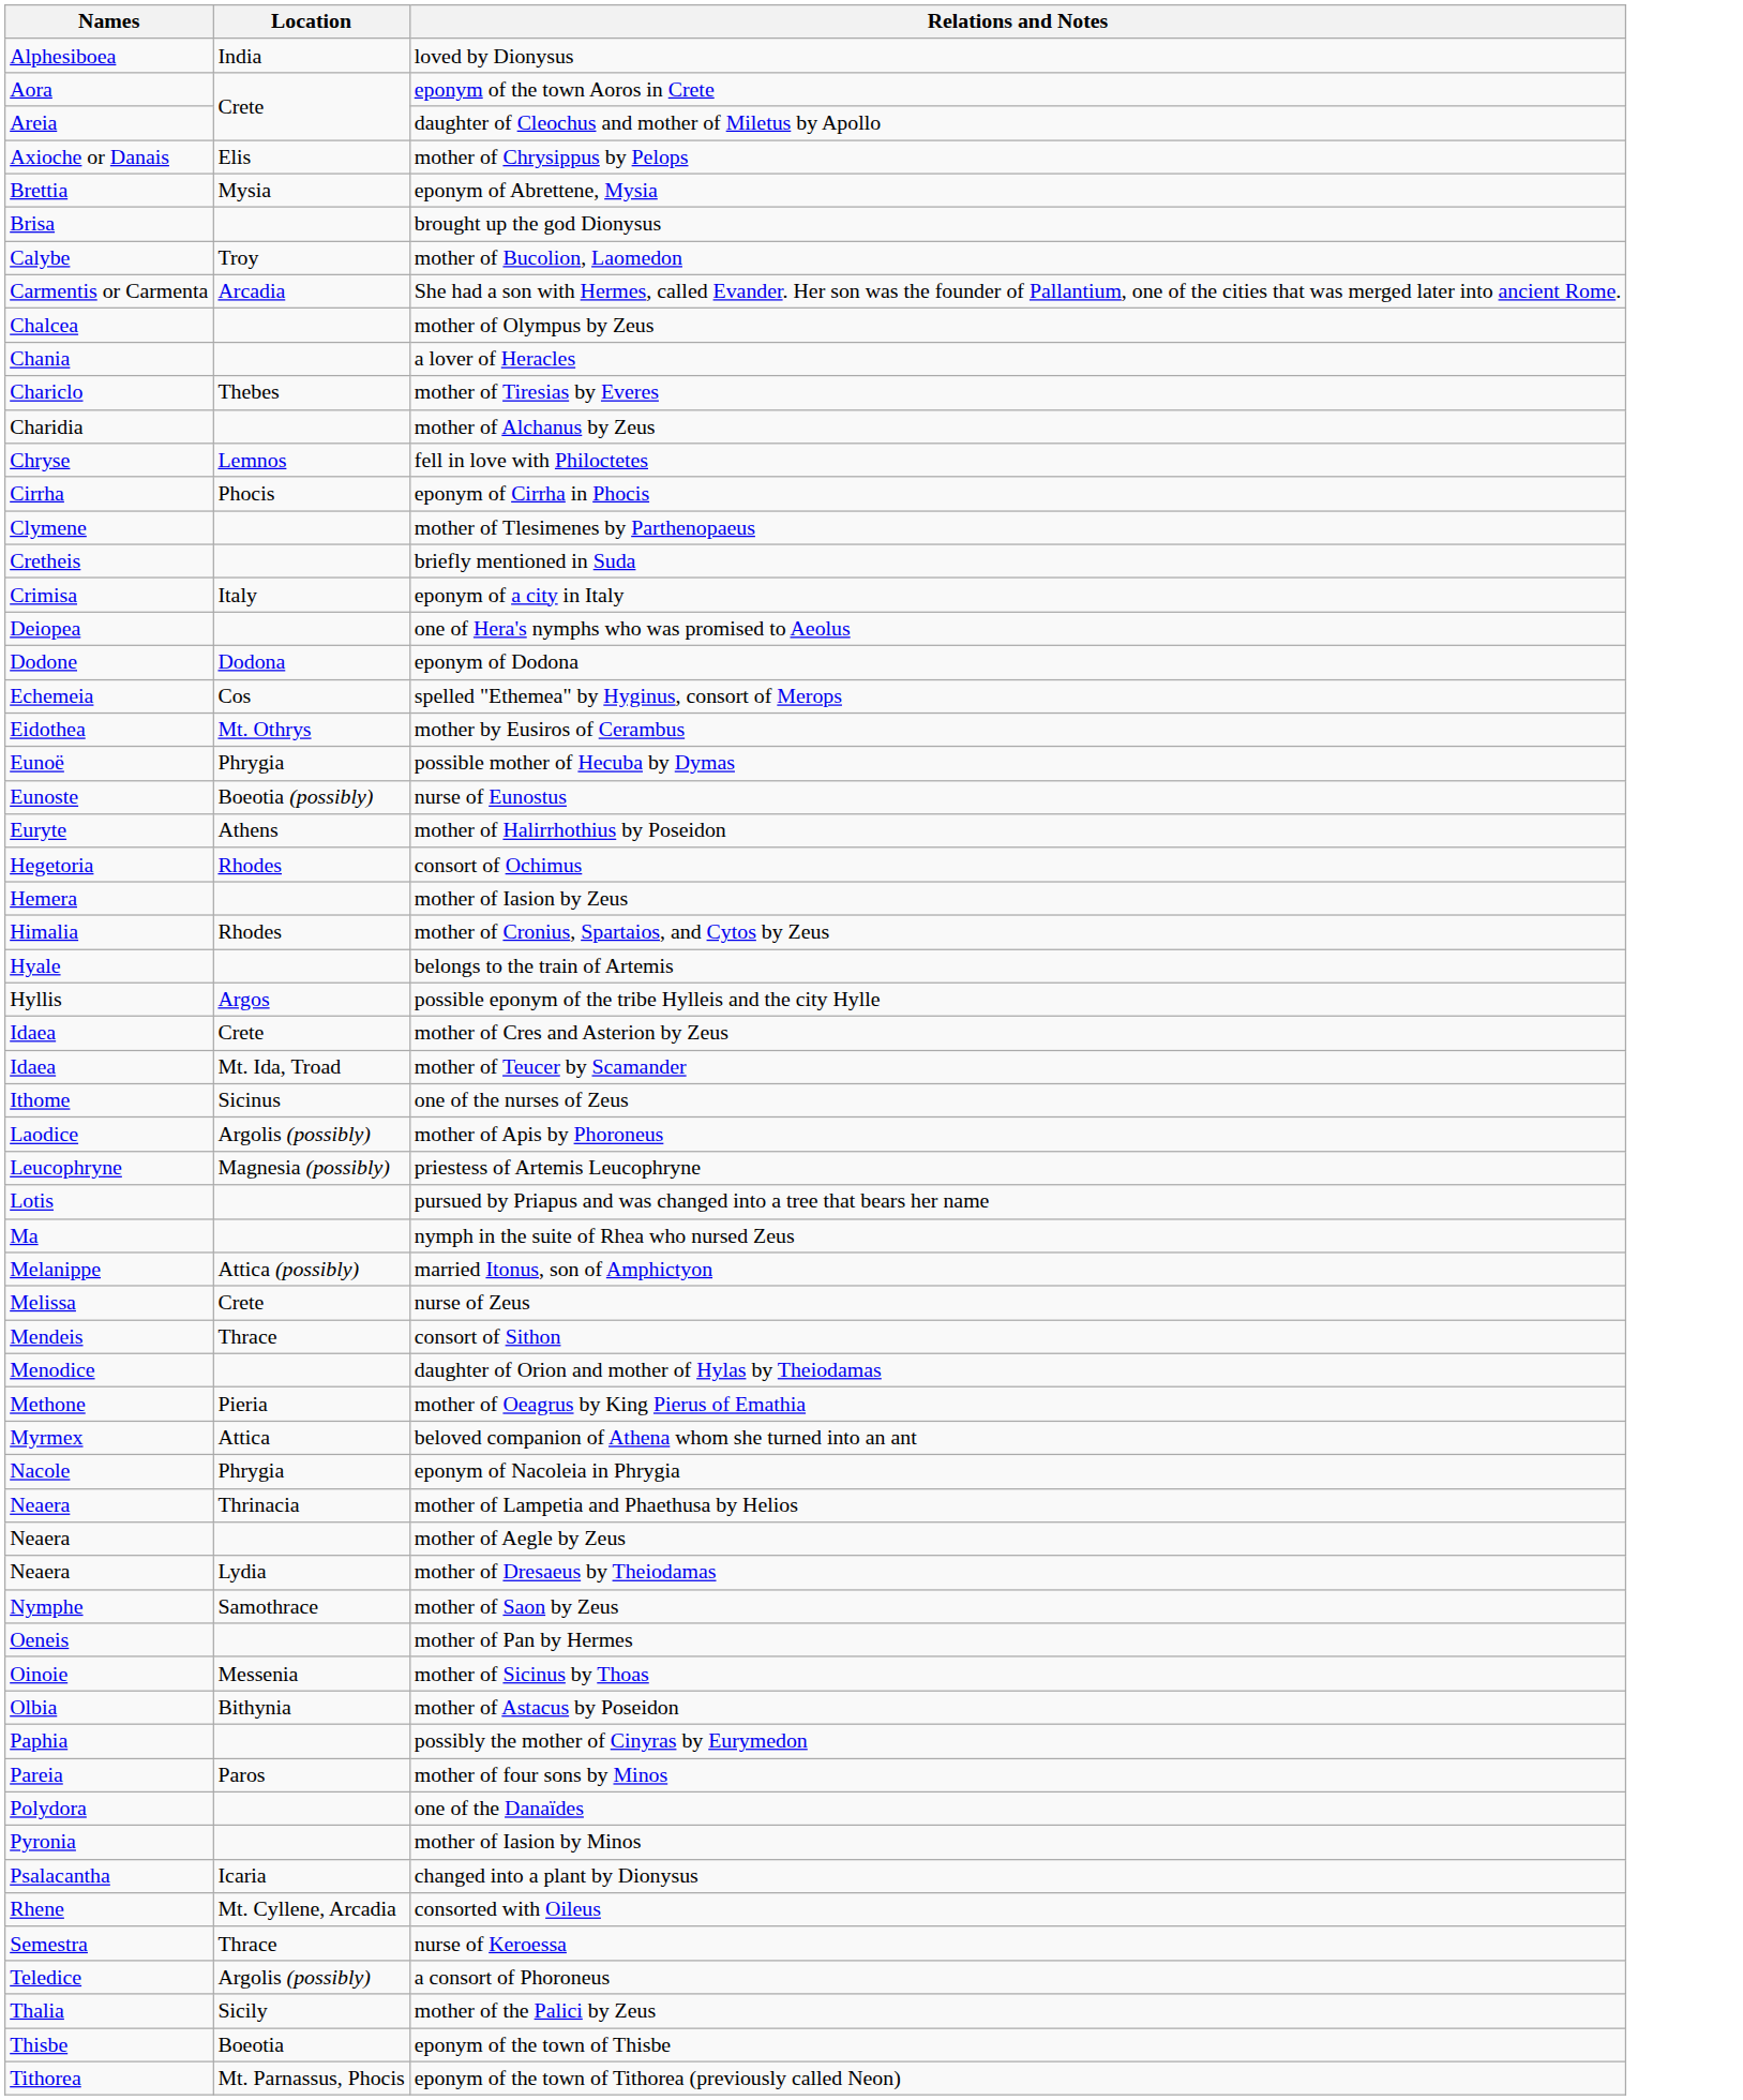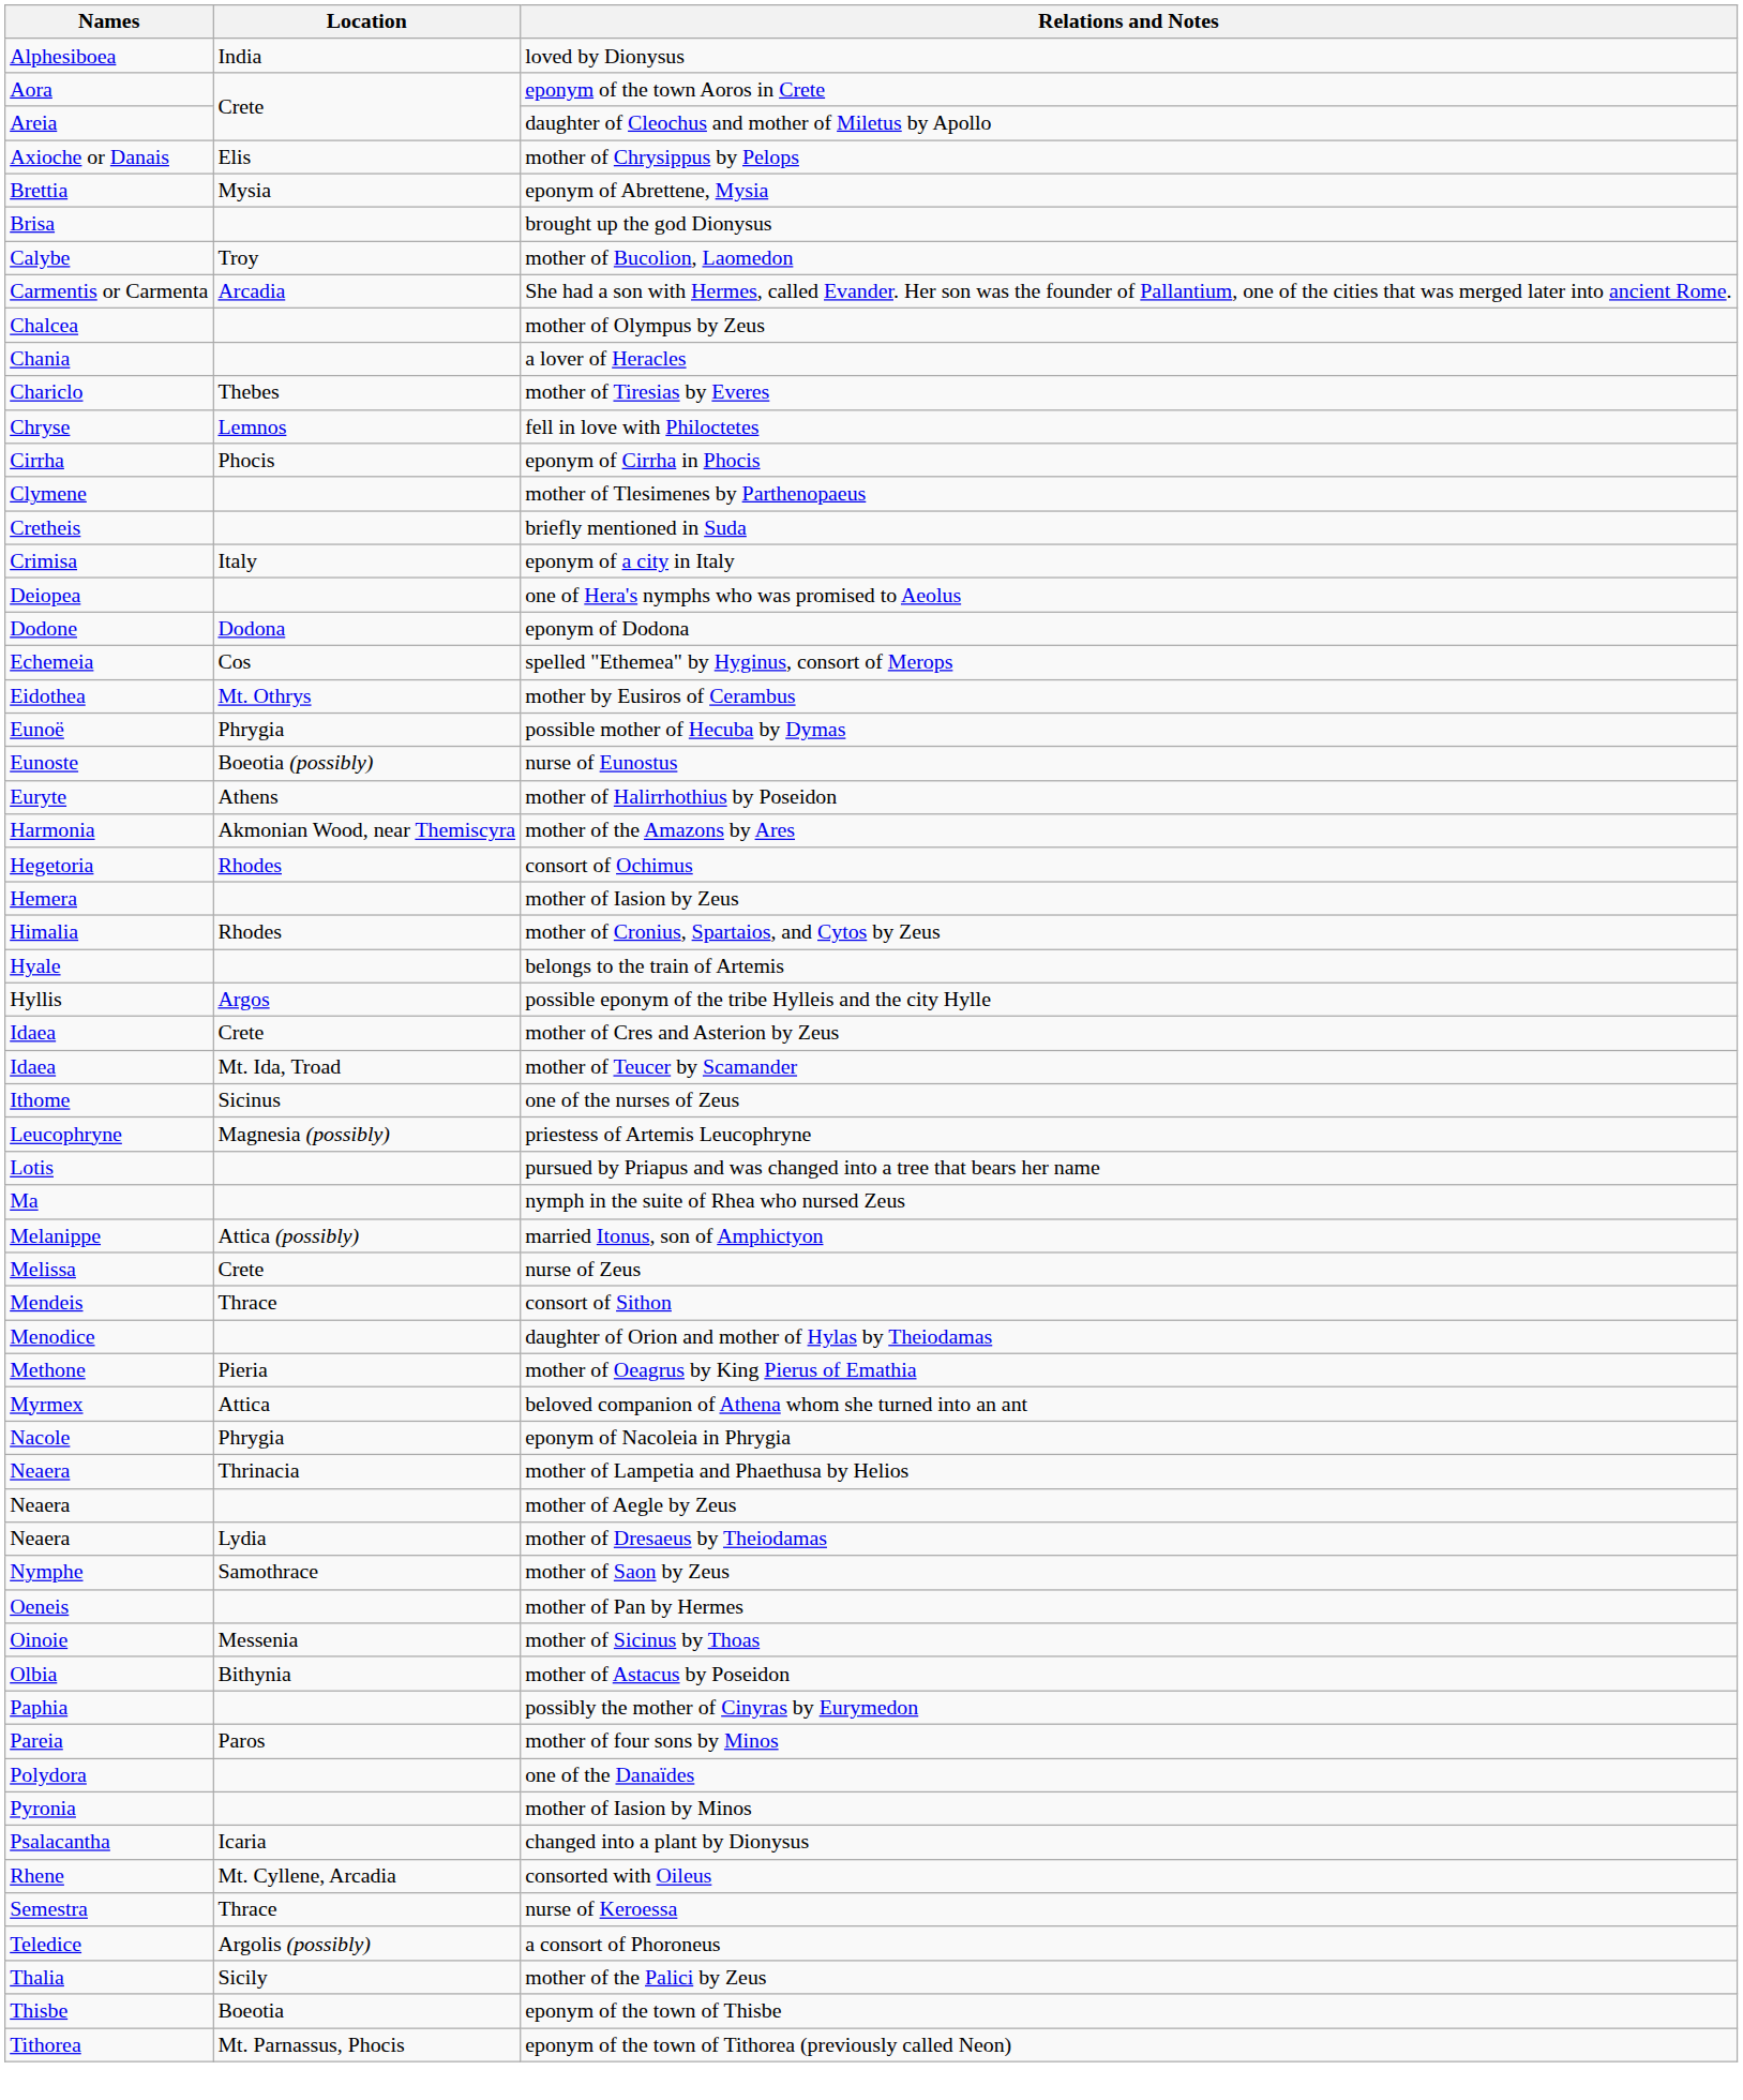- row: Charidia | mother of Alchanus by Zeus
+ row: Harmonia | Akmonian Wood, near Themiscyra | mother of the Amazons by Ares
- row: Laodice | Argolis (possibly) | mother of Apis by Phoroneus
